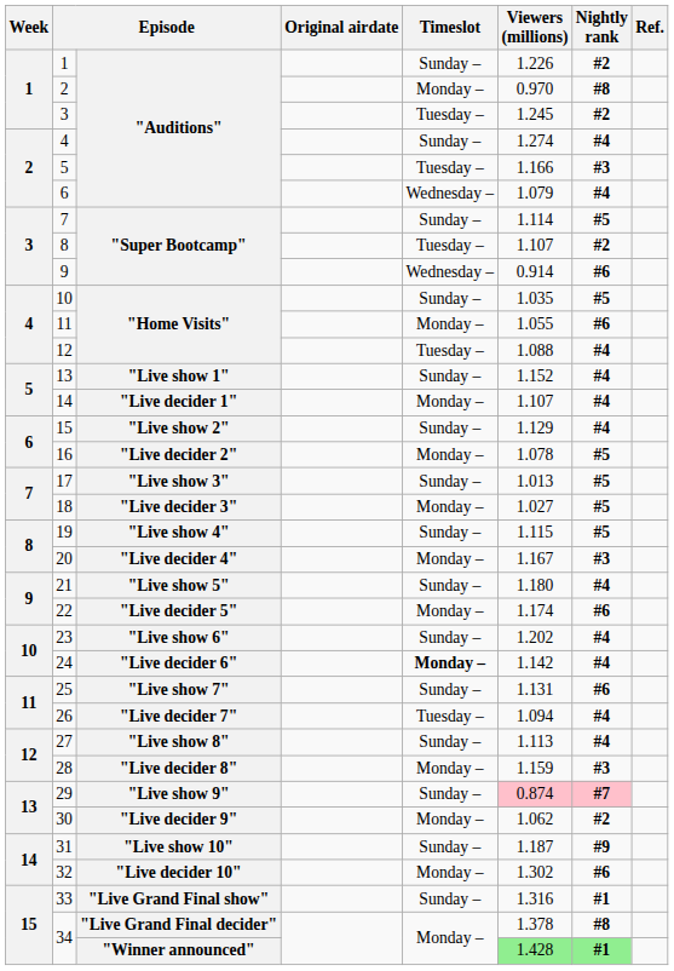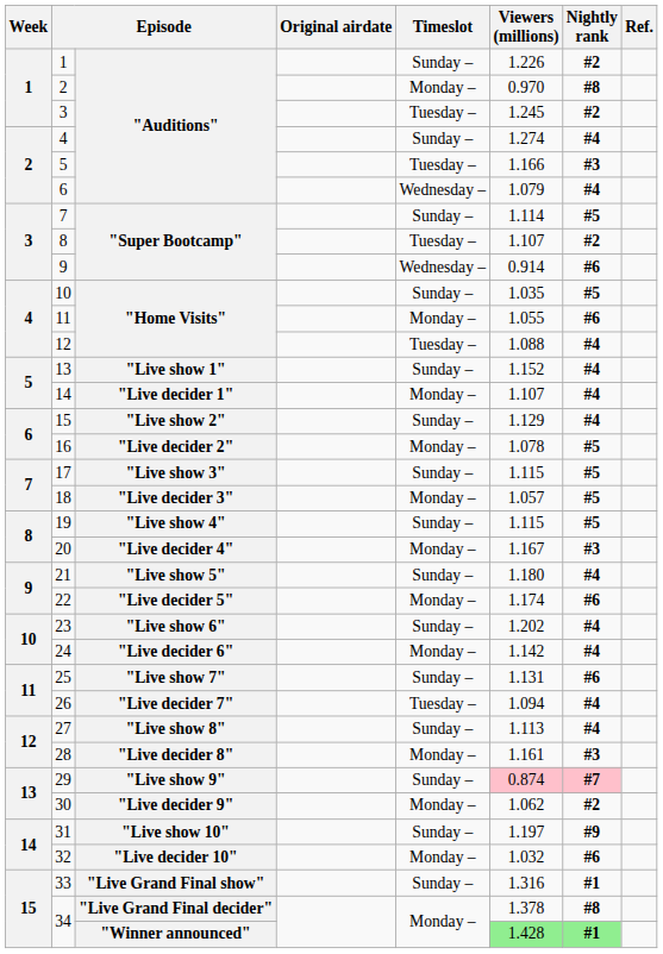17 | Viewers (millions): 1.013 -> 1.115
18 | Viewers (millions): 1.027 -> 1.057
24 | Timeslot: bold -> normal
28 | Viewers (millions): 1.159 -> 1.161
31 | Viewers (millions): 1.187 -> 1.197
32 | Viewers (millions): 1.302 -> 1.032
